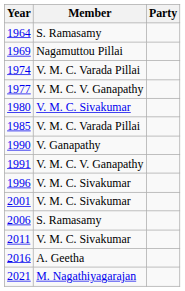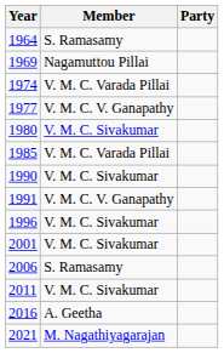1990 | Member: V. Ganapathy -> V. M. C. Sivakumar
